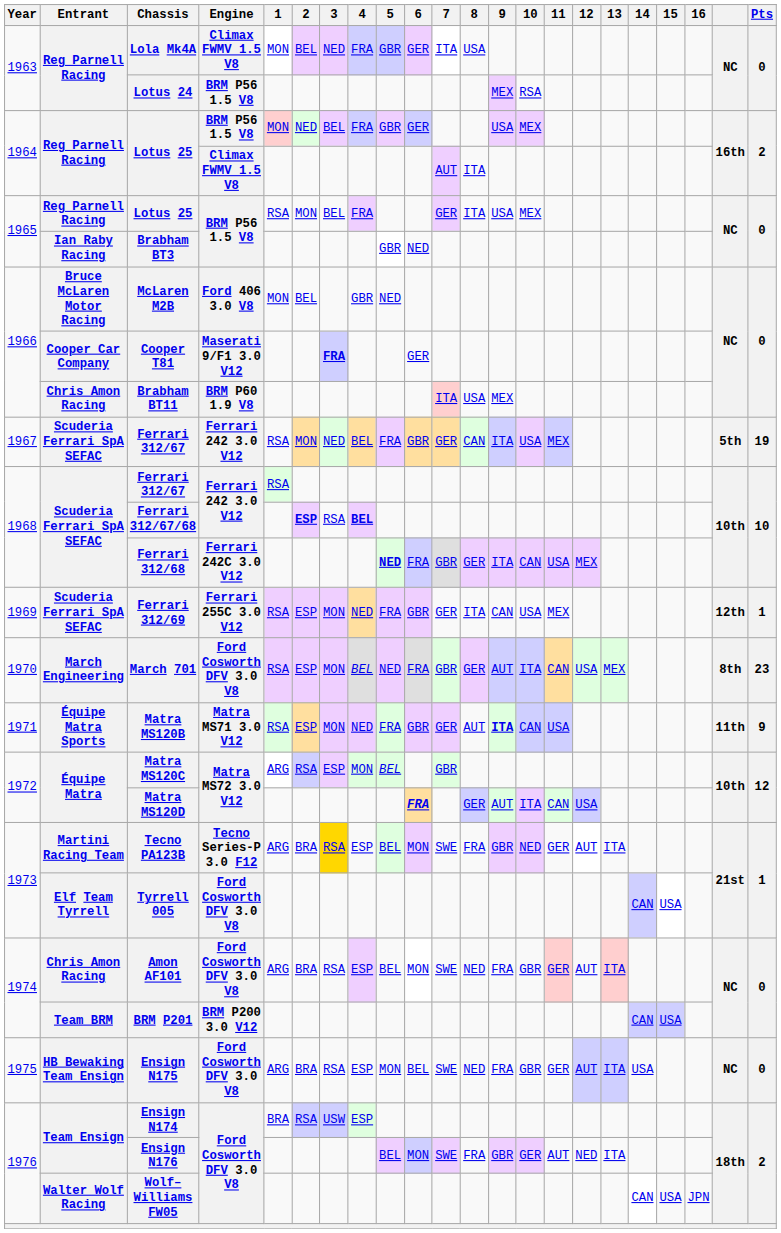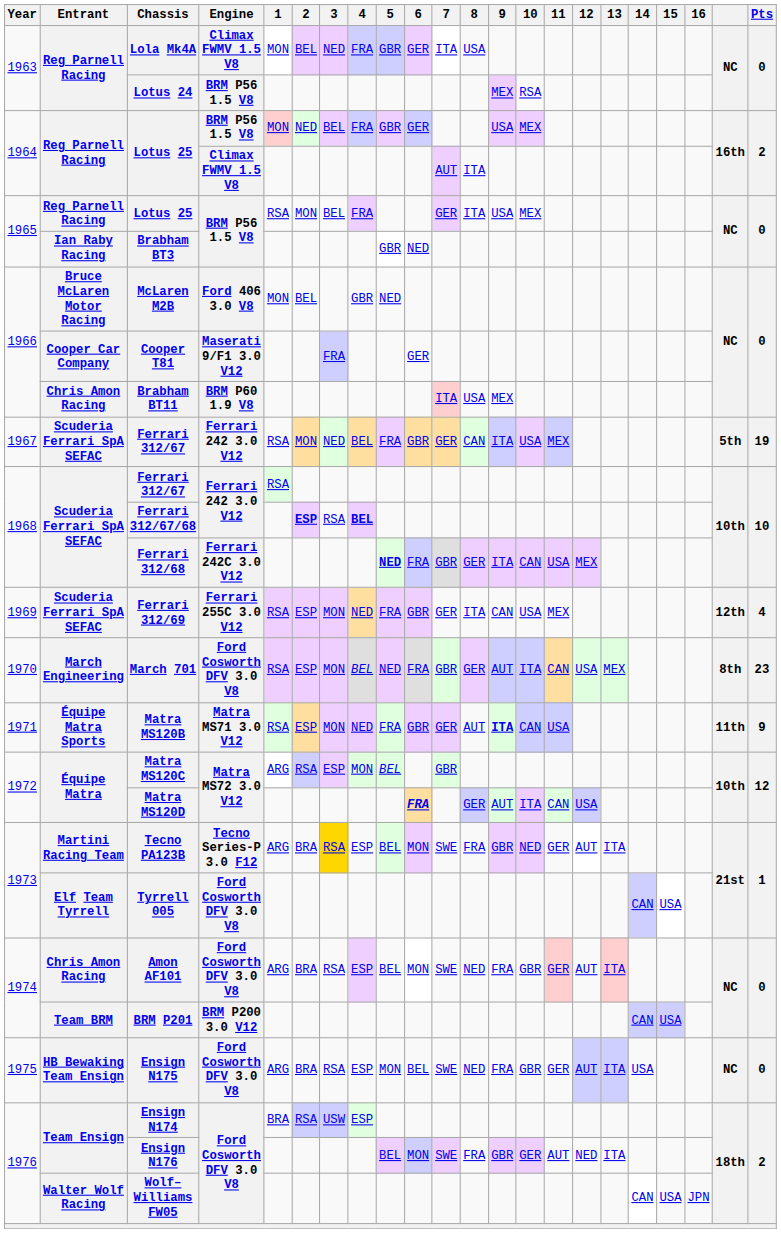Cooper T81 | 3: bold -> normal
Ferrari 312/69 | Pts: 1 -> 4
